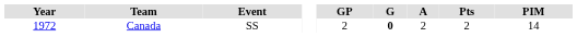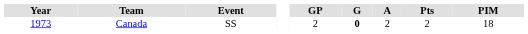Canada | Year: 1972 -> 1973
Canada | PIM: 14 -> 18
